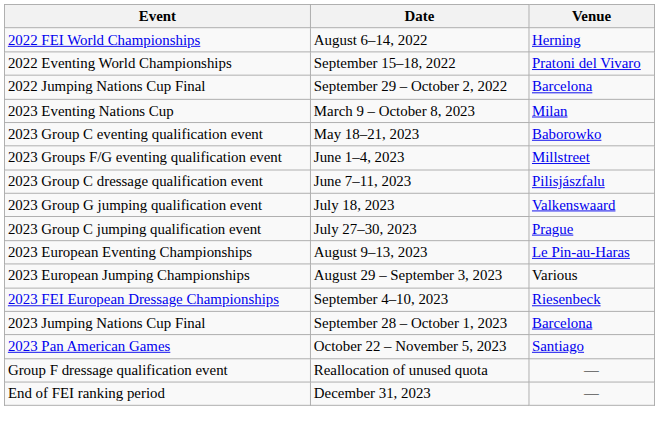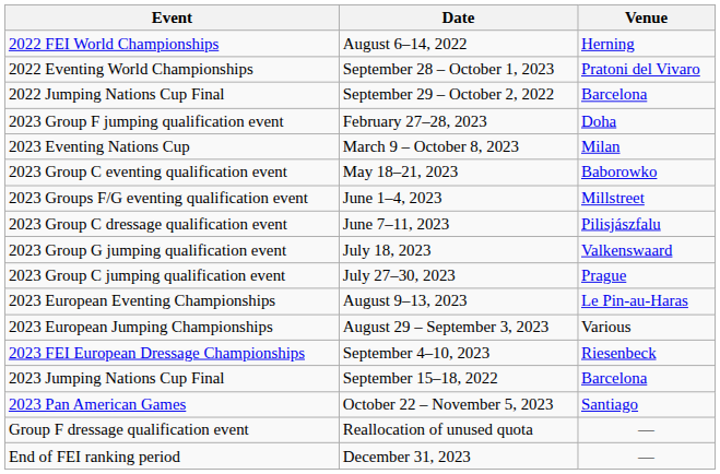2022 Eventing World Championships | Date: September 15–18, 2022 -> September 28 – October 1, 2023
+ row: 2023 Group F jumping qualification event | February 27–28, 2023 | Doha
2023 Jumping Nations Cup Final | Date: September 28 – October 1, 2023 -> September 15–18, 2022
